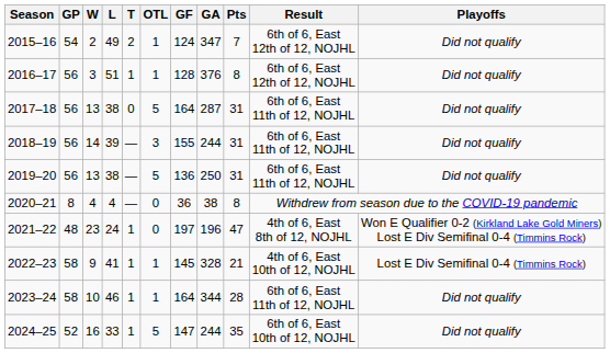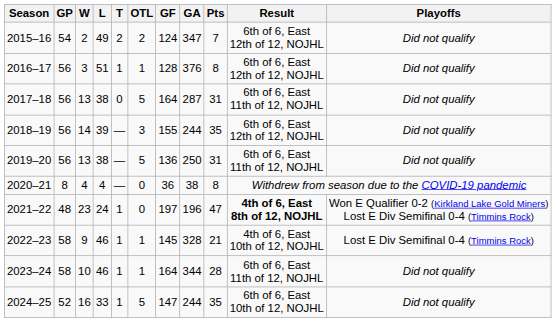2015–16 | OTL: 1 -> 2
2018–19 | Pts: 31 -> 35
2018–19 | Result: 6th of 6, East 11th of 12, NOJHL -> 6th of 6, East 12th of 12, NOJHL
2021–22 | Result: normal -> bold
2022–23 | L: 41 -> 46
